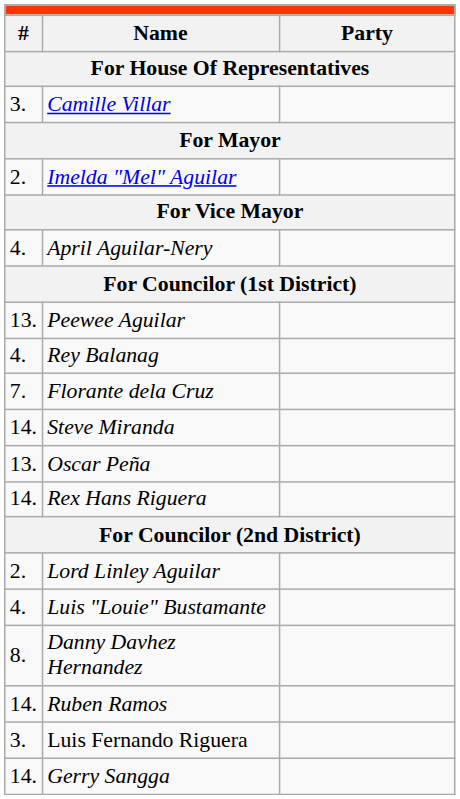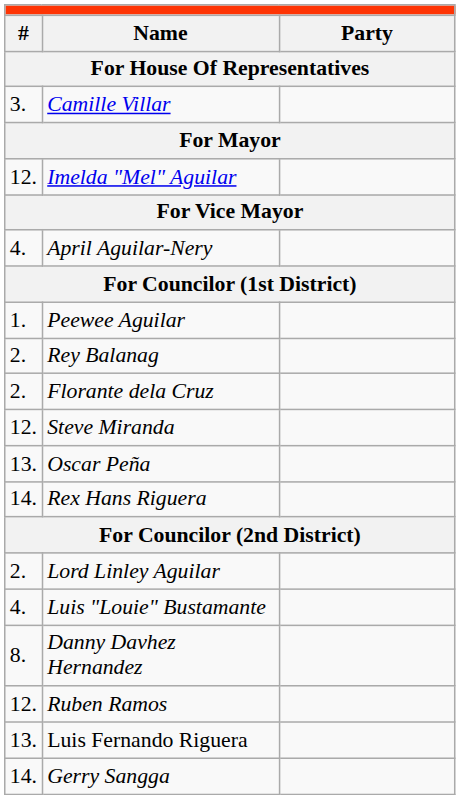Imelda "Mel" Aguilar | column 1: 2. -> 12.
Peewee Aguilar | column 1: 13. -> 1.
Rey Balanag | column 1: 4. -> 2.
Florante dela Cruz | column 1: 7. -> 2.
Steve Miranda | column 1: 14. -> 12.
Ruben Ramos | column 1: 14. -> 12.
Luis Fernando Riguera | column 1: 3. -> 13.
